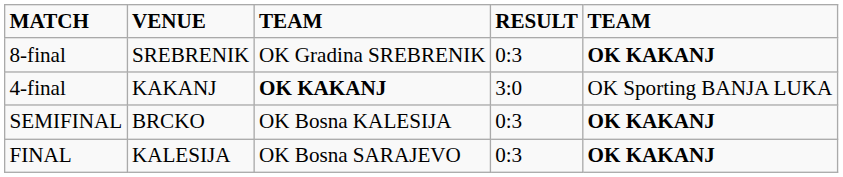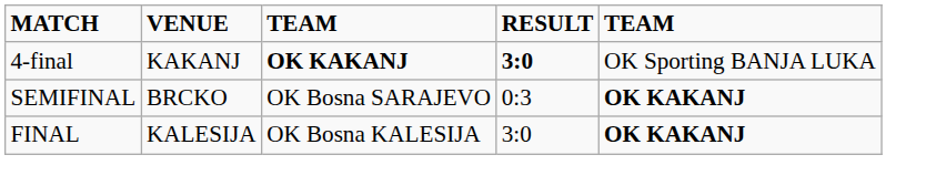- row: 8-final | SREBRENIK | OK Gradina SREBRENIK | 0:3 | OK KAKANJ
4-final | RESULT: normal -> bold
SEMIFINAL | column 3: OK Bosna KALESIJA -> OK Bosna SARAJEVO
FINAL | column 3: OK Bosna SARAJEVO -> OK Bosna KALESIJA
FINAL | RESULT: 0:3 -> 3:0
